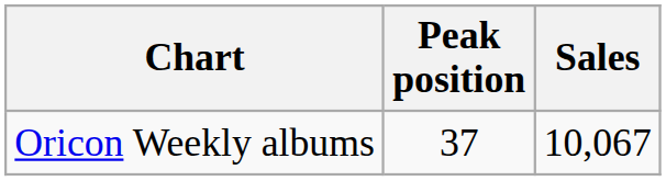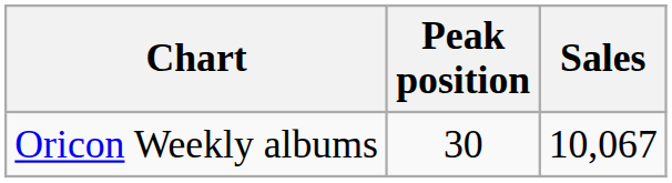Oricon Weekly albums | Peak position: 37 -> 30
